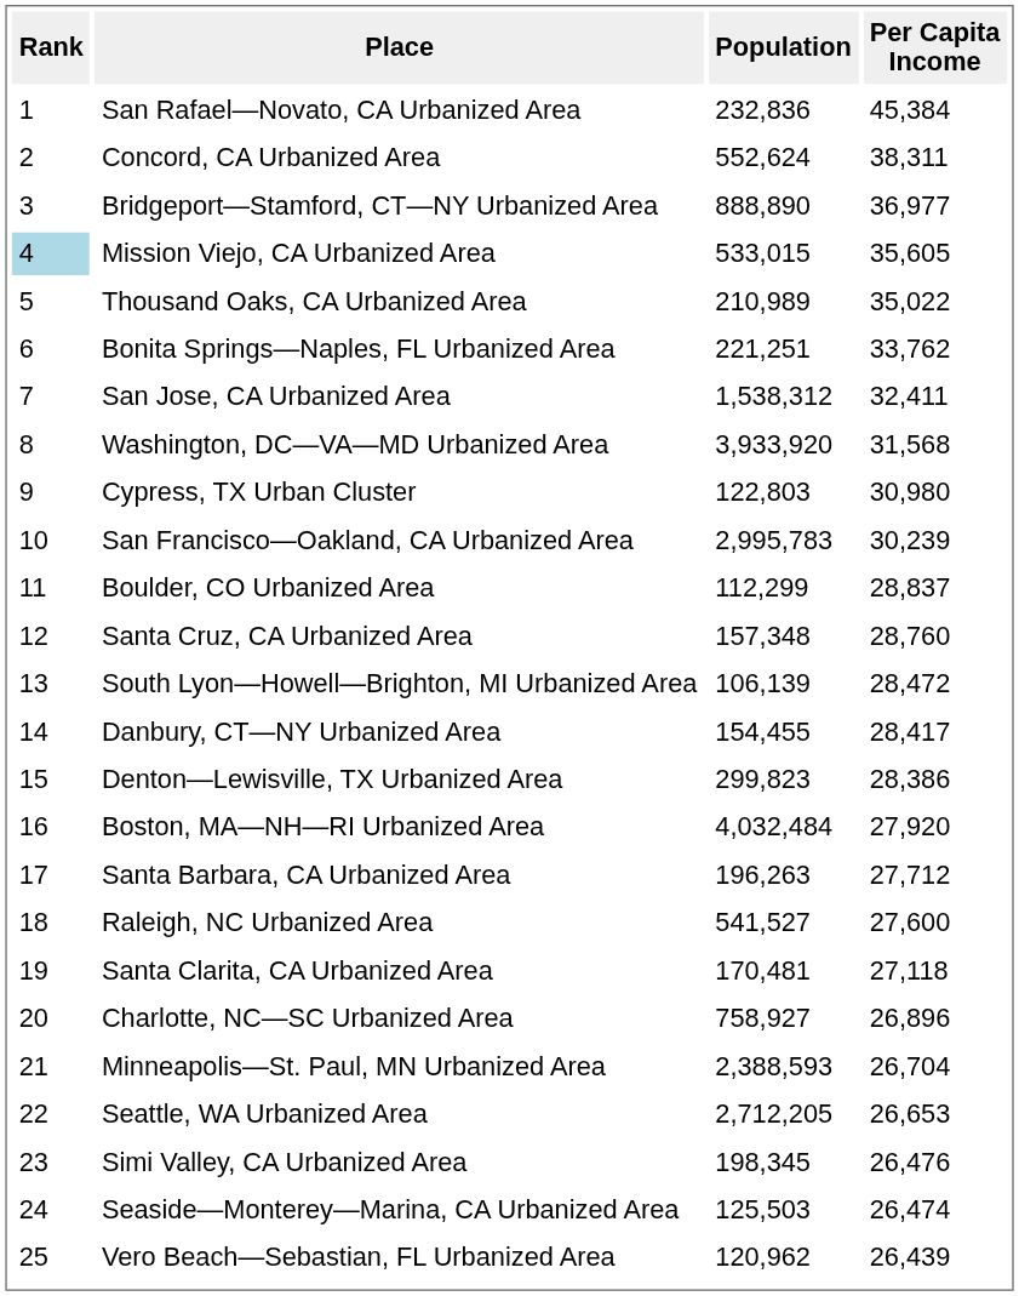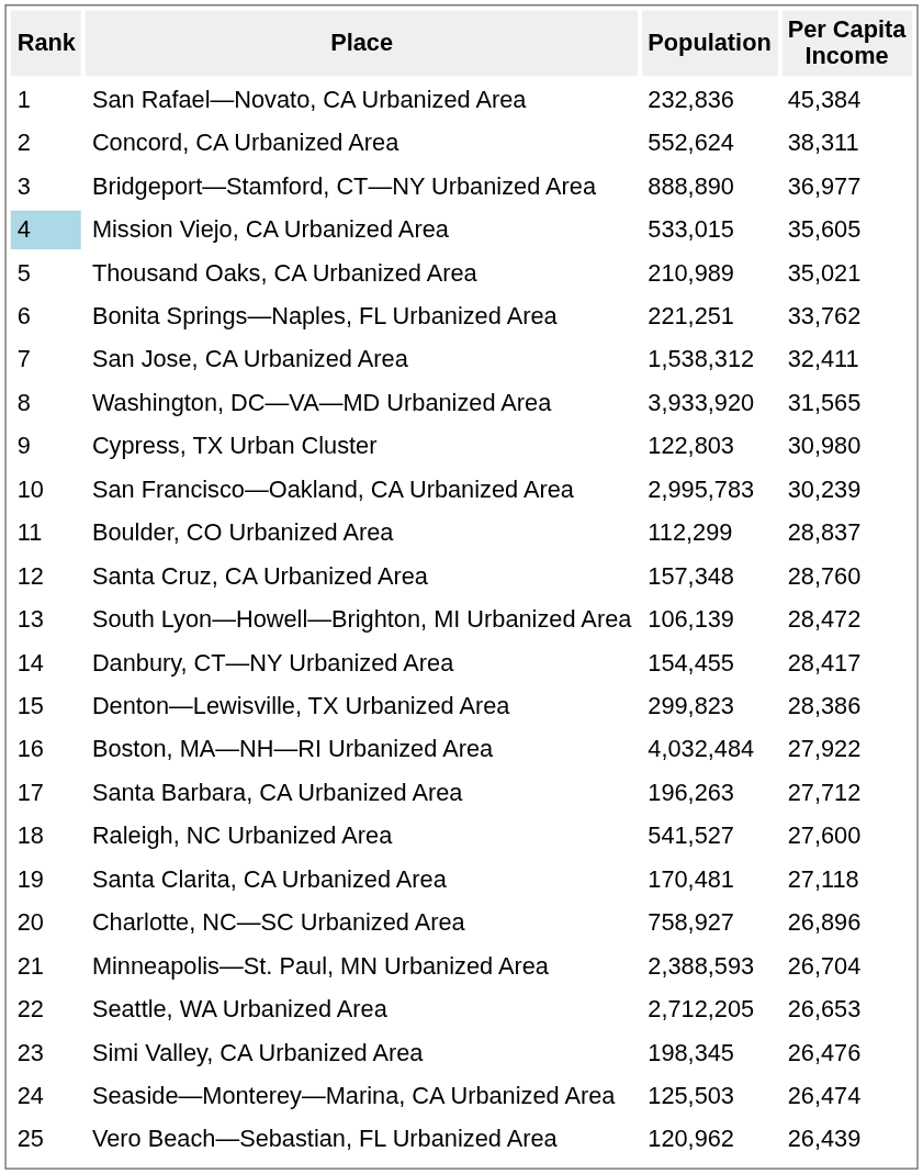Thousand Oaks, CA Urbanized Area | Per Capita Income: 35,022 -> 35,021
Washington, DC—VA—MD Urbanized Area | Per Capita Income: 31,568 -> 31,565
Boston, MA—NH—RI Urbanized Area | Per Capita Income: 27,920 -> 27,922
